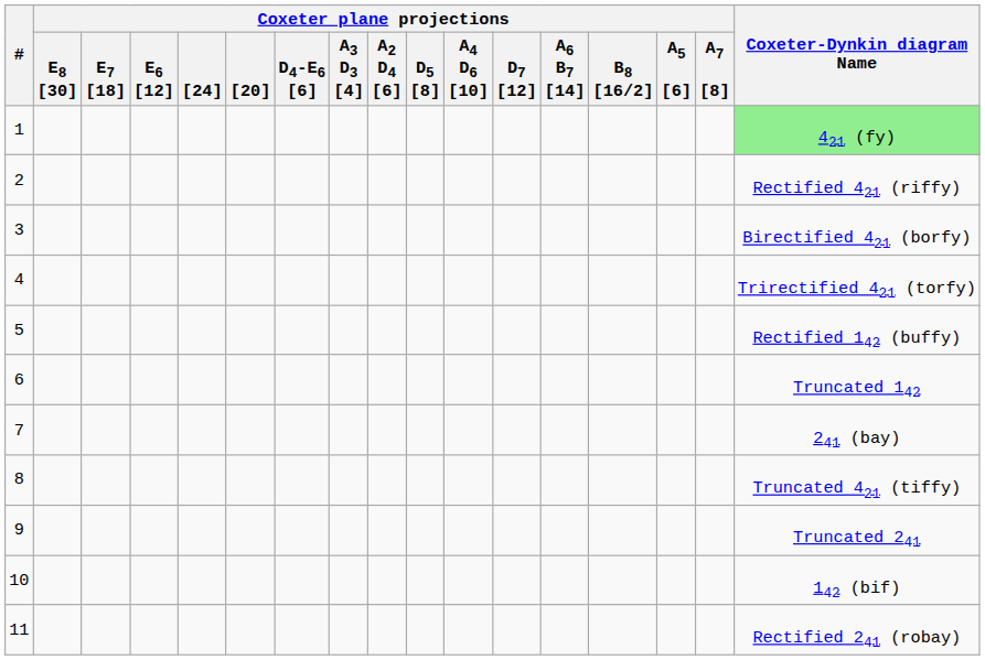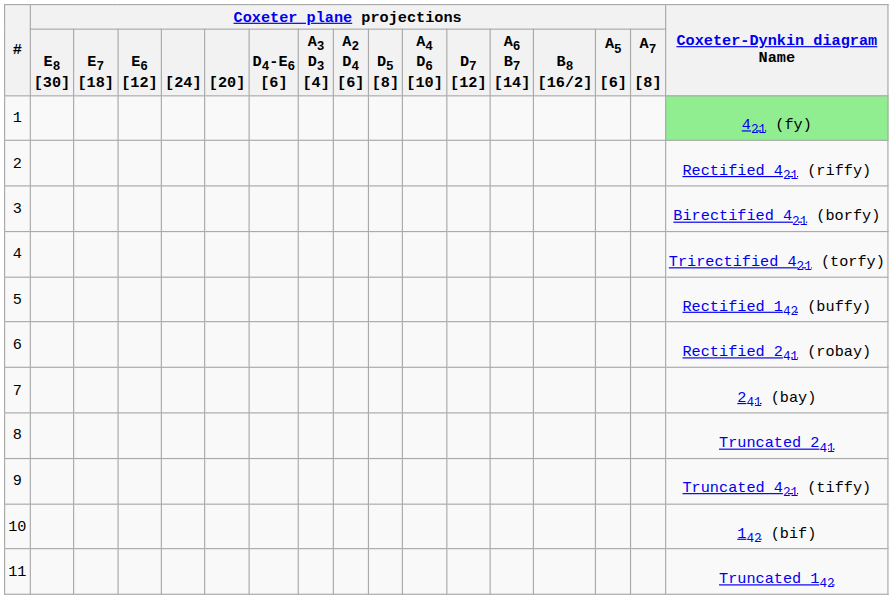6 | Coxeter-Dynkin diagram Name: Truncated 142 -> Rectified 241 (robay)
8 | Coxeter-Dynkin diagram Name: Truncated 421 (tiffy) -> Truncated 241
9 | Coxeter-Dynkin diagram Name: Truncated 241 -> Truncated 421 (tiffy)
11 | Coxeter-Dynkin diagram Name: Rectified 241 (robay) -> Truncated 142
